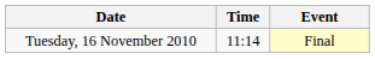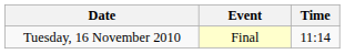columns swapped: Time <-> Event
